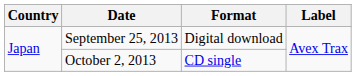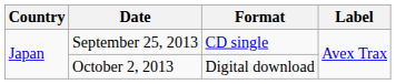September 25, 2013 | Format: Digital download -> CD single
October 2, 2013 | Format: CD single -> Digital download
